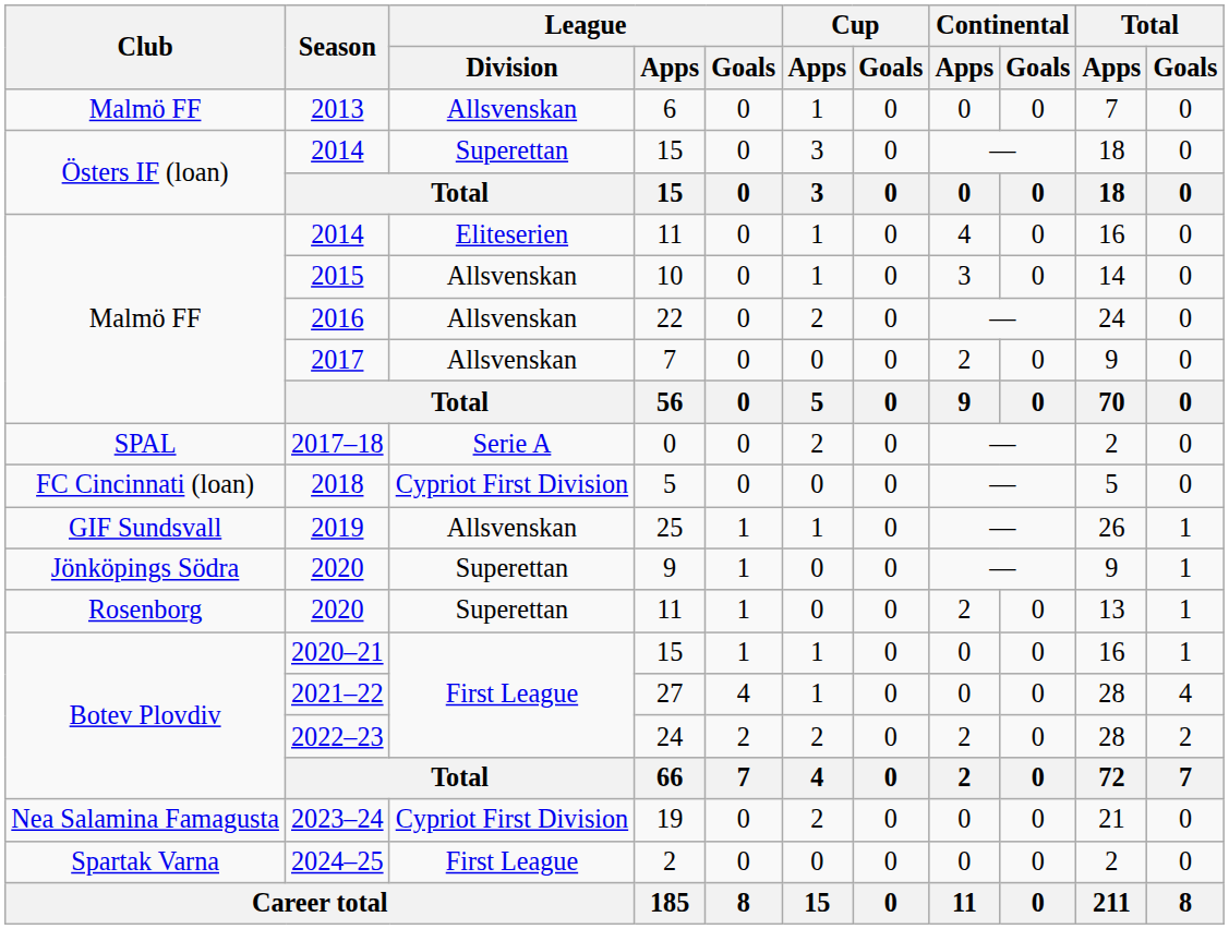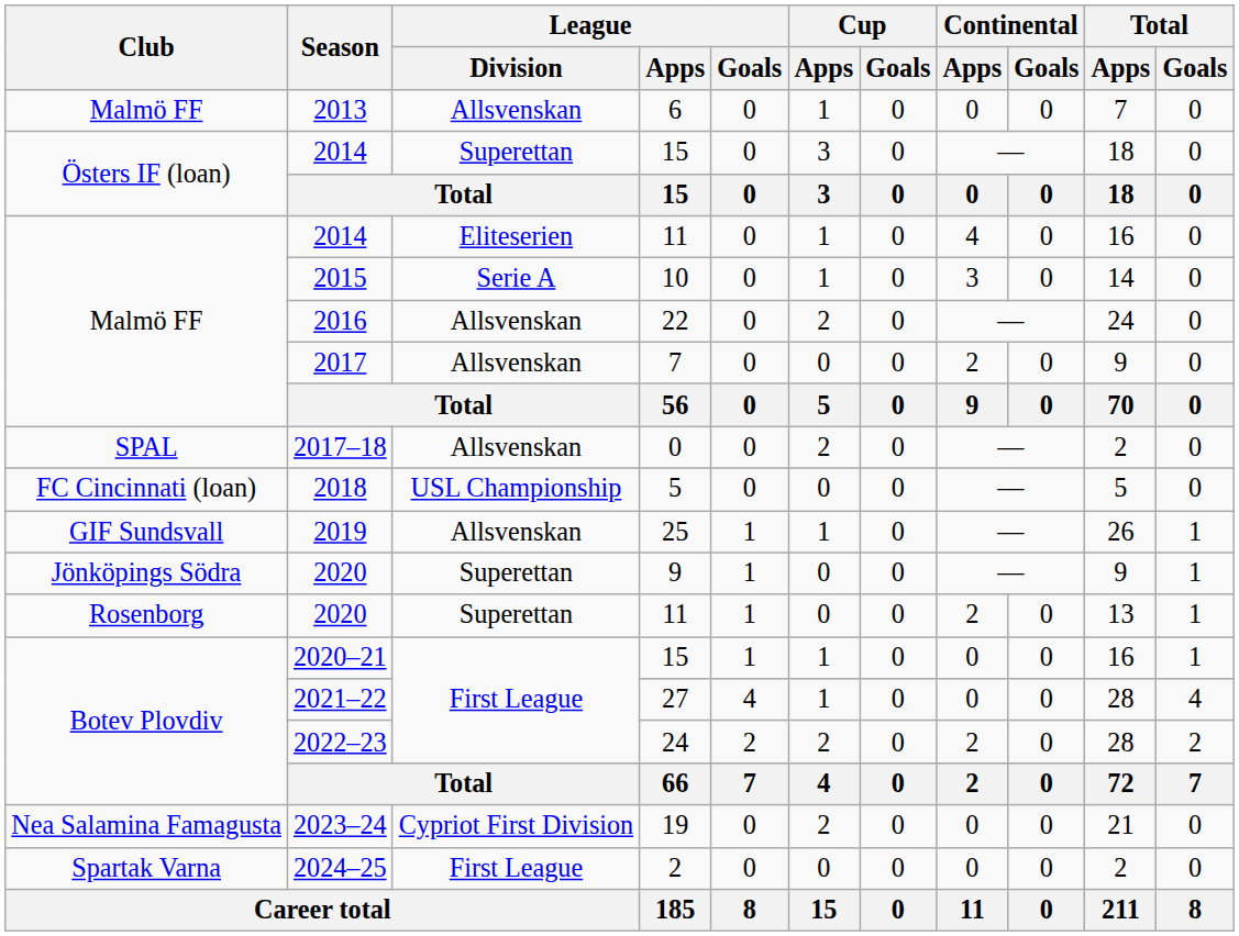2015 | League / Division: Allsvenskan -> Serie A
2017–18 | League / Division: Serie A -> Allsvenskan
2018 | League / Division: Cypriot First Division -> USL Championship
